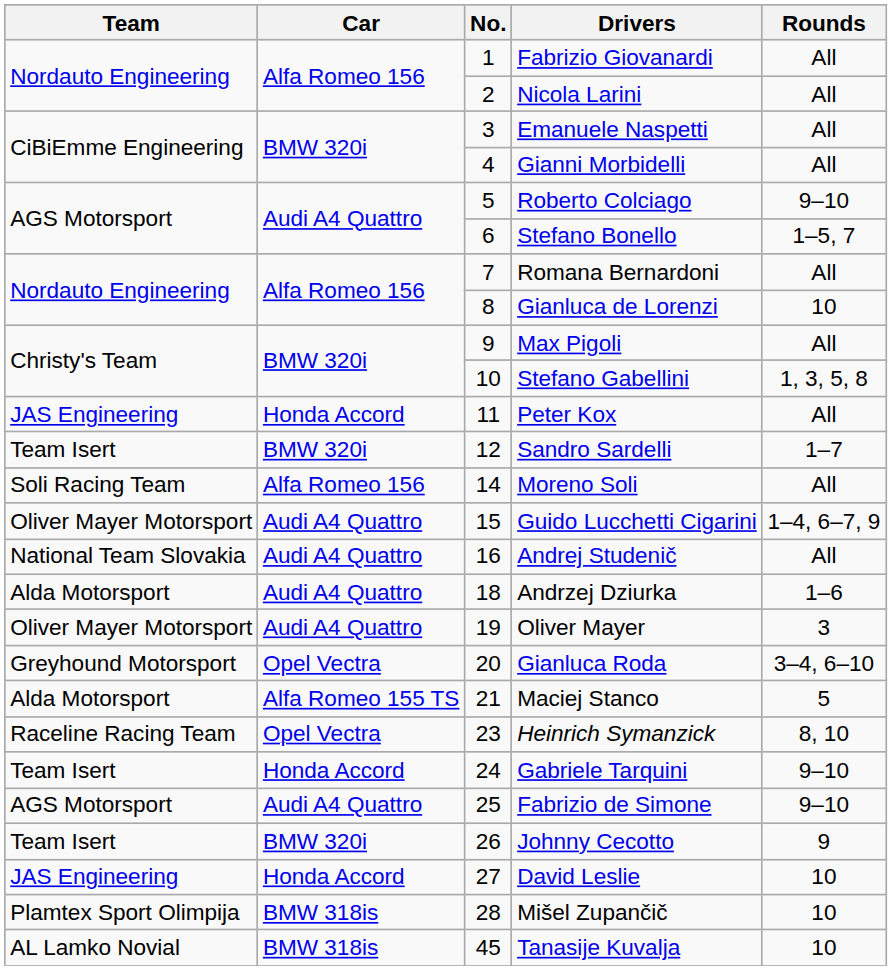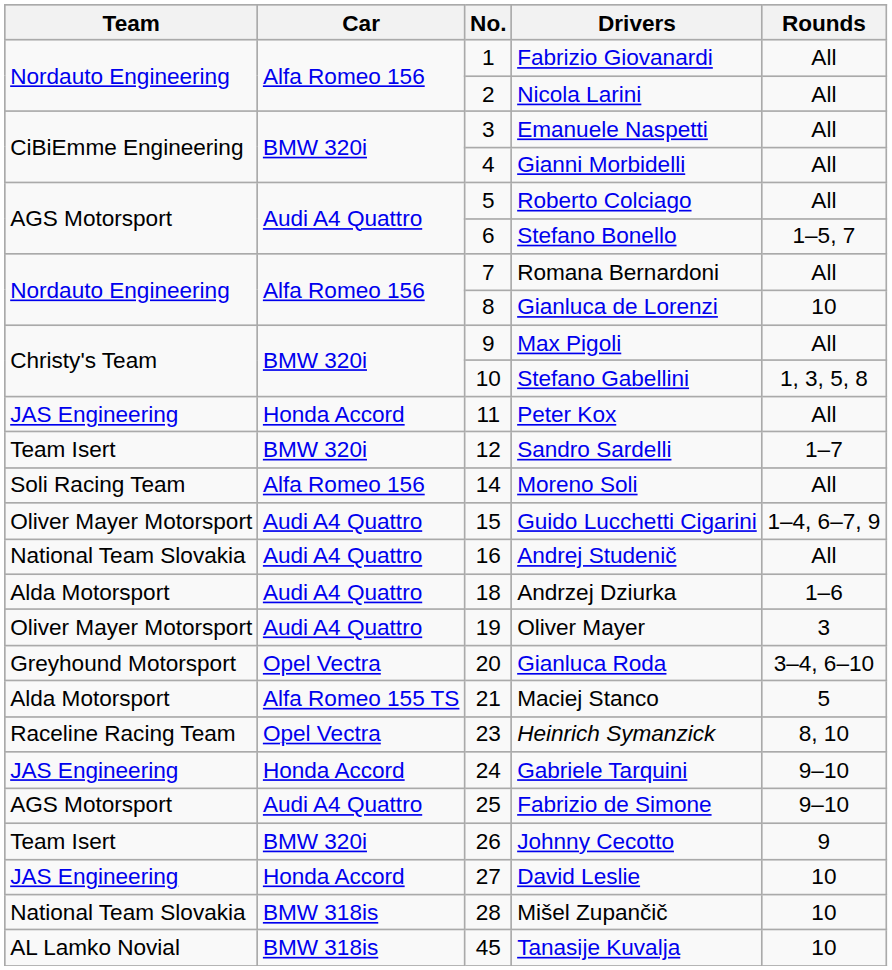Roberto Colciago | Rounds: 9–10 -> All
Gabriele Tarquini | Team: Team Isert -> JAS Engineering
Mišel Zupančič | Team: Plamtex Sport Olimpija -> National Team Slovakia
